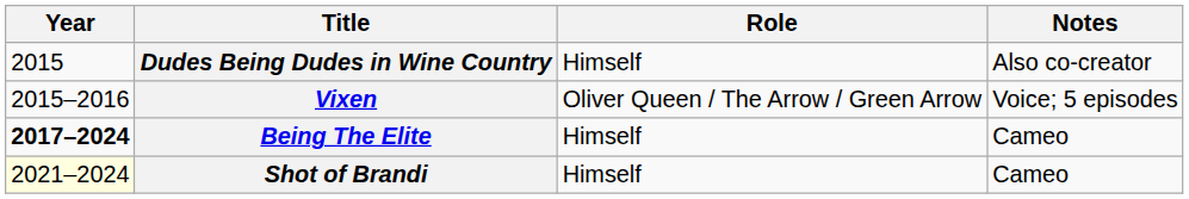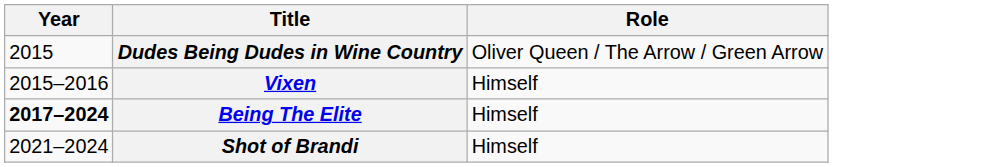- column: Notes | Also co-creator | Voice; 5 episodes | Cameo | Cameo
Dudes Being Dudes in Wine Country | Role: Himself -> Oliver Queen / The Arrow / Green Arrow
Vixen | Role: Oliver Queen / The Arrow / Green Arrow -> Himself
Shot of Brandi | Year: lightyellow background -> no background
